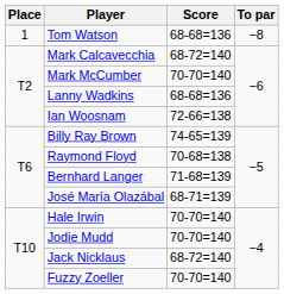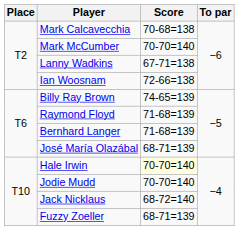- row: 1 | Tom Watson | 68-68=136 | −8
Mark Calcavecchia | Score: 68-72=140 -> 70-68=138
Lanny Wadkins | Score: 68-68=136 -> 67-71=138
Raymond Floyd | Score: 70-68=138 -> 71-68=139
Hale Irwin | Score: no background -> lightyellow background
Fuzzy Zoeller | Score: 70-70=140 -> 68-71=139
